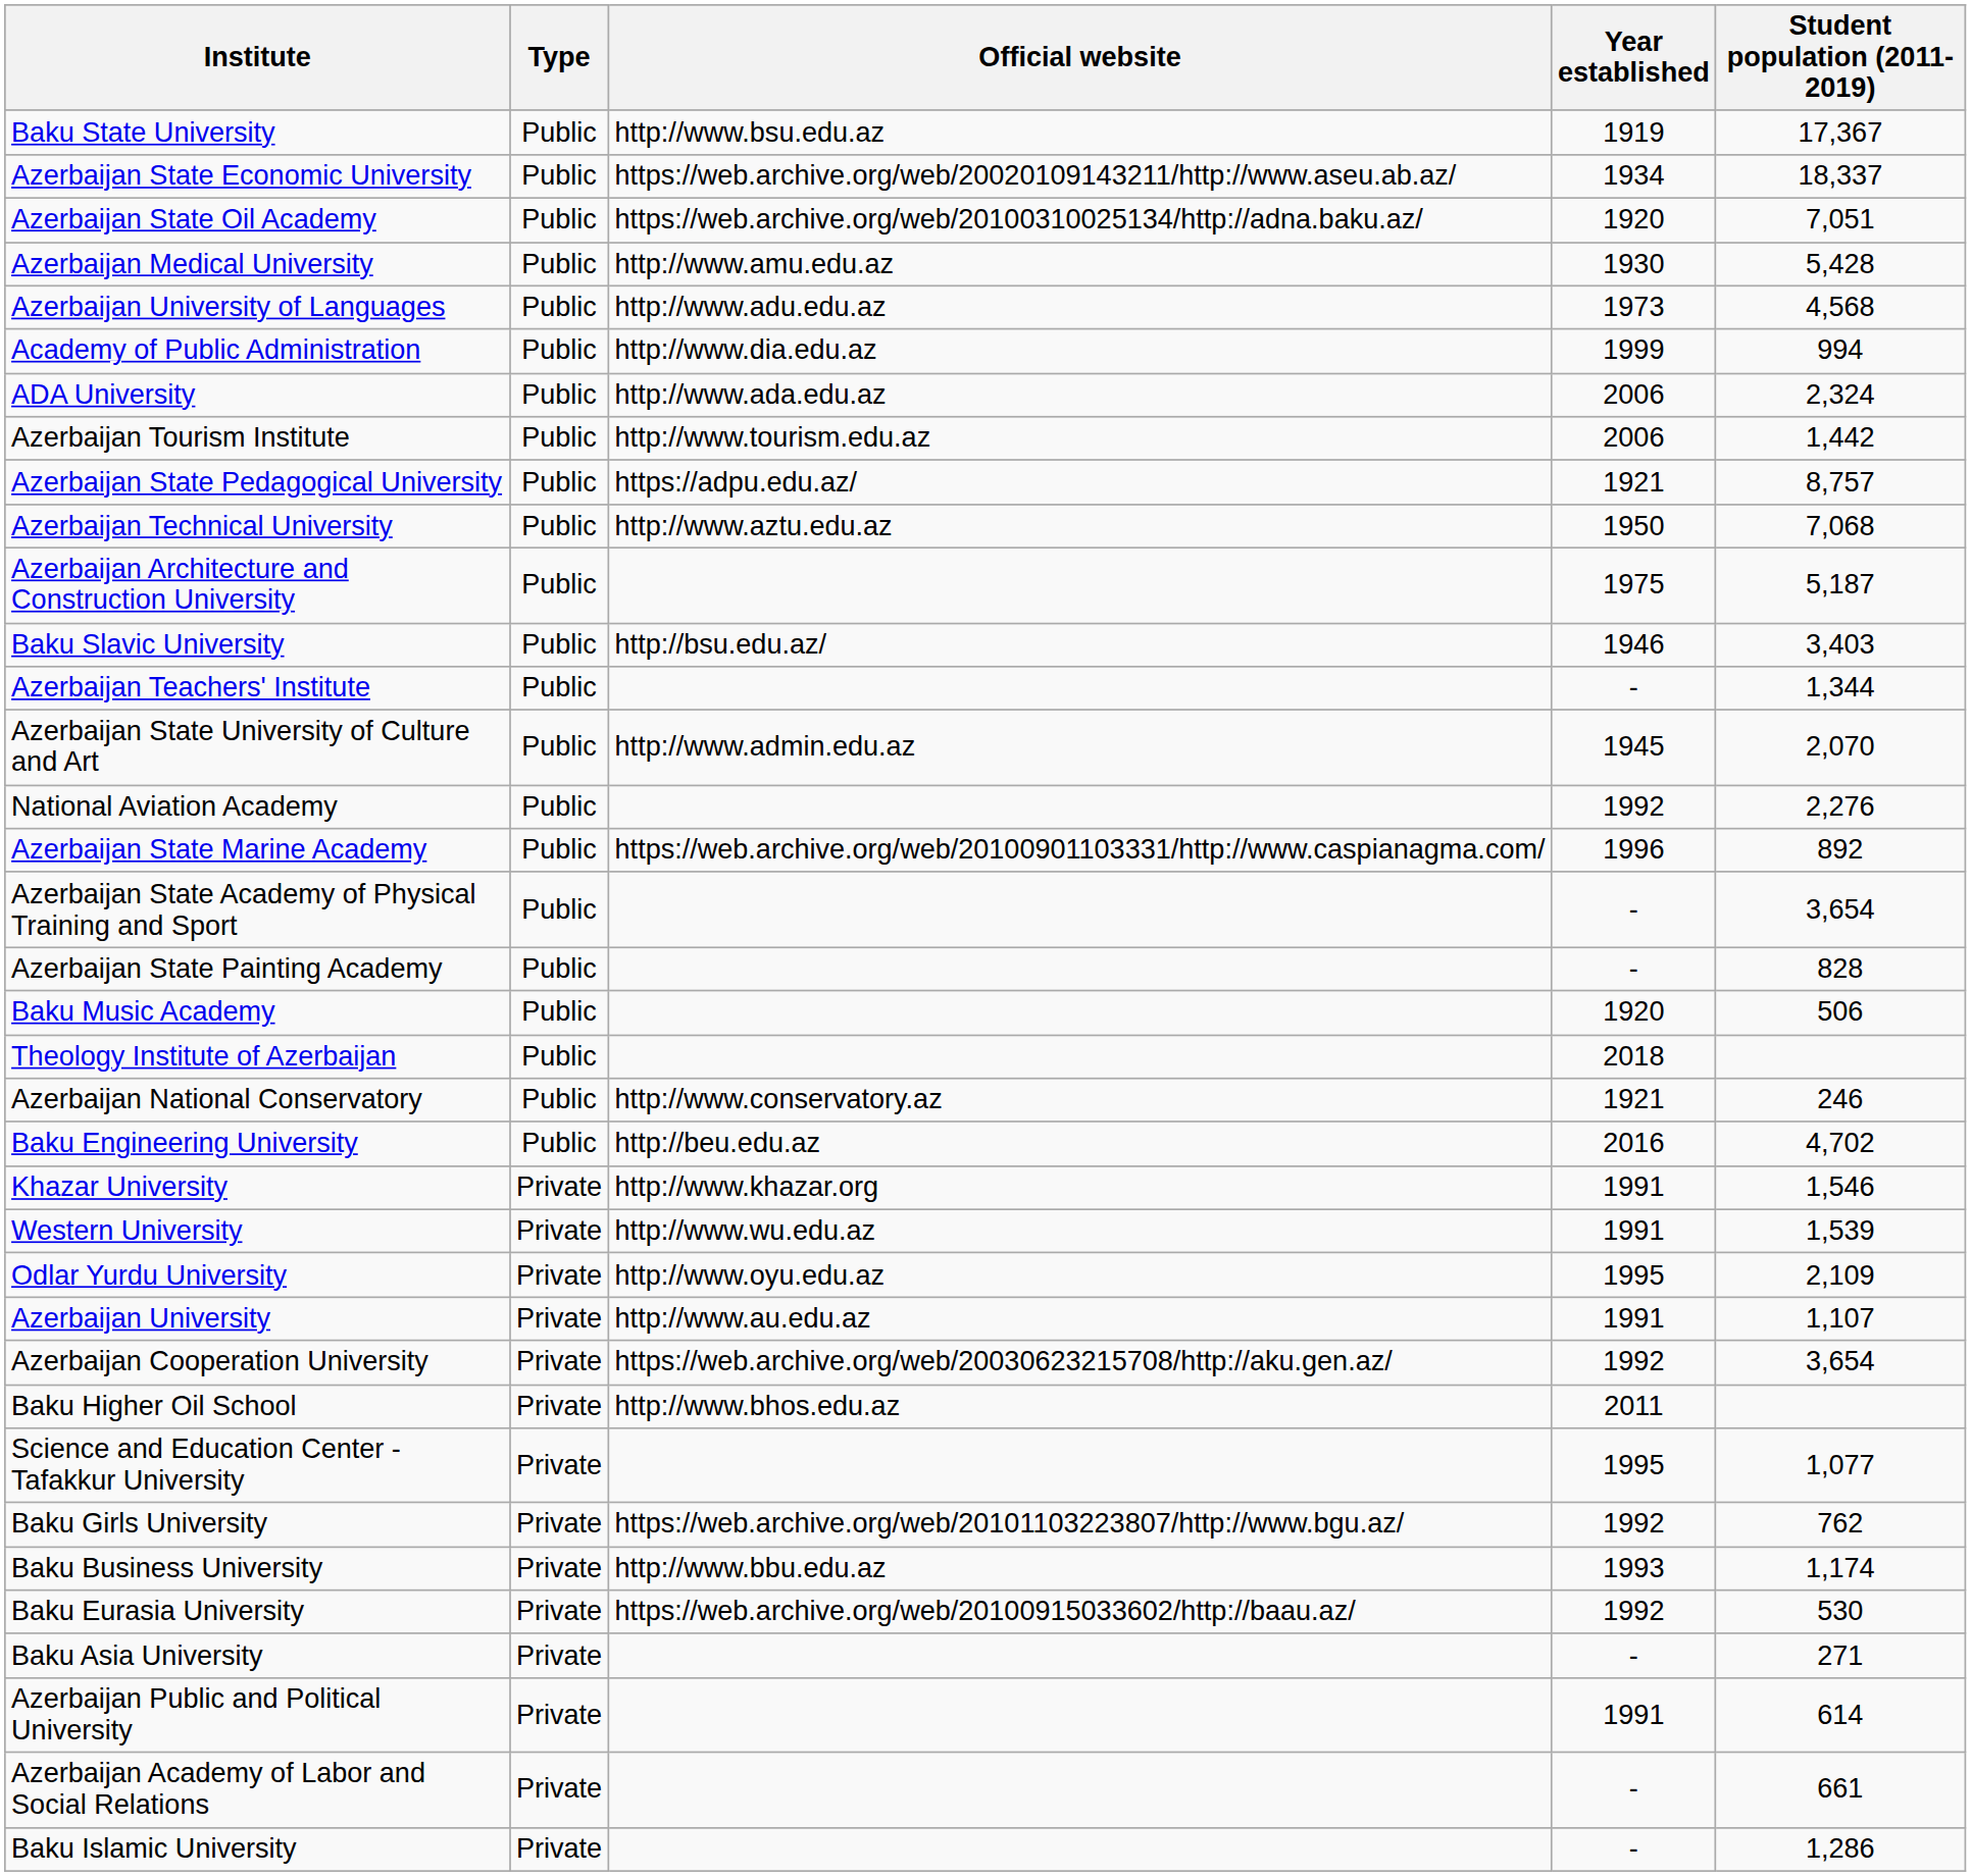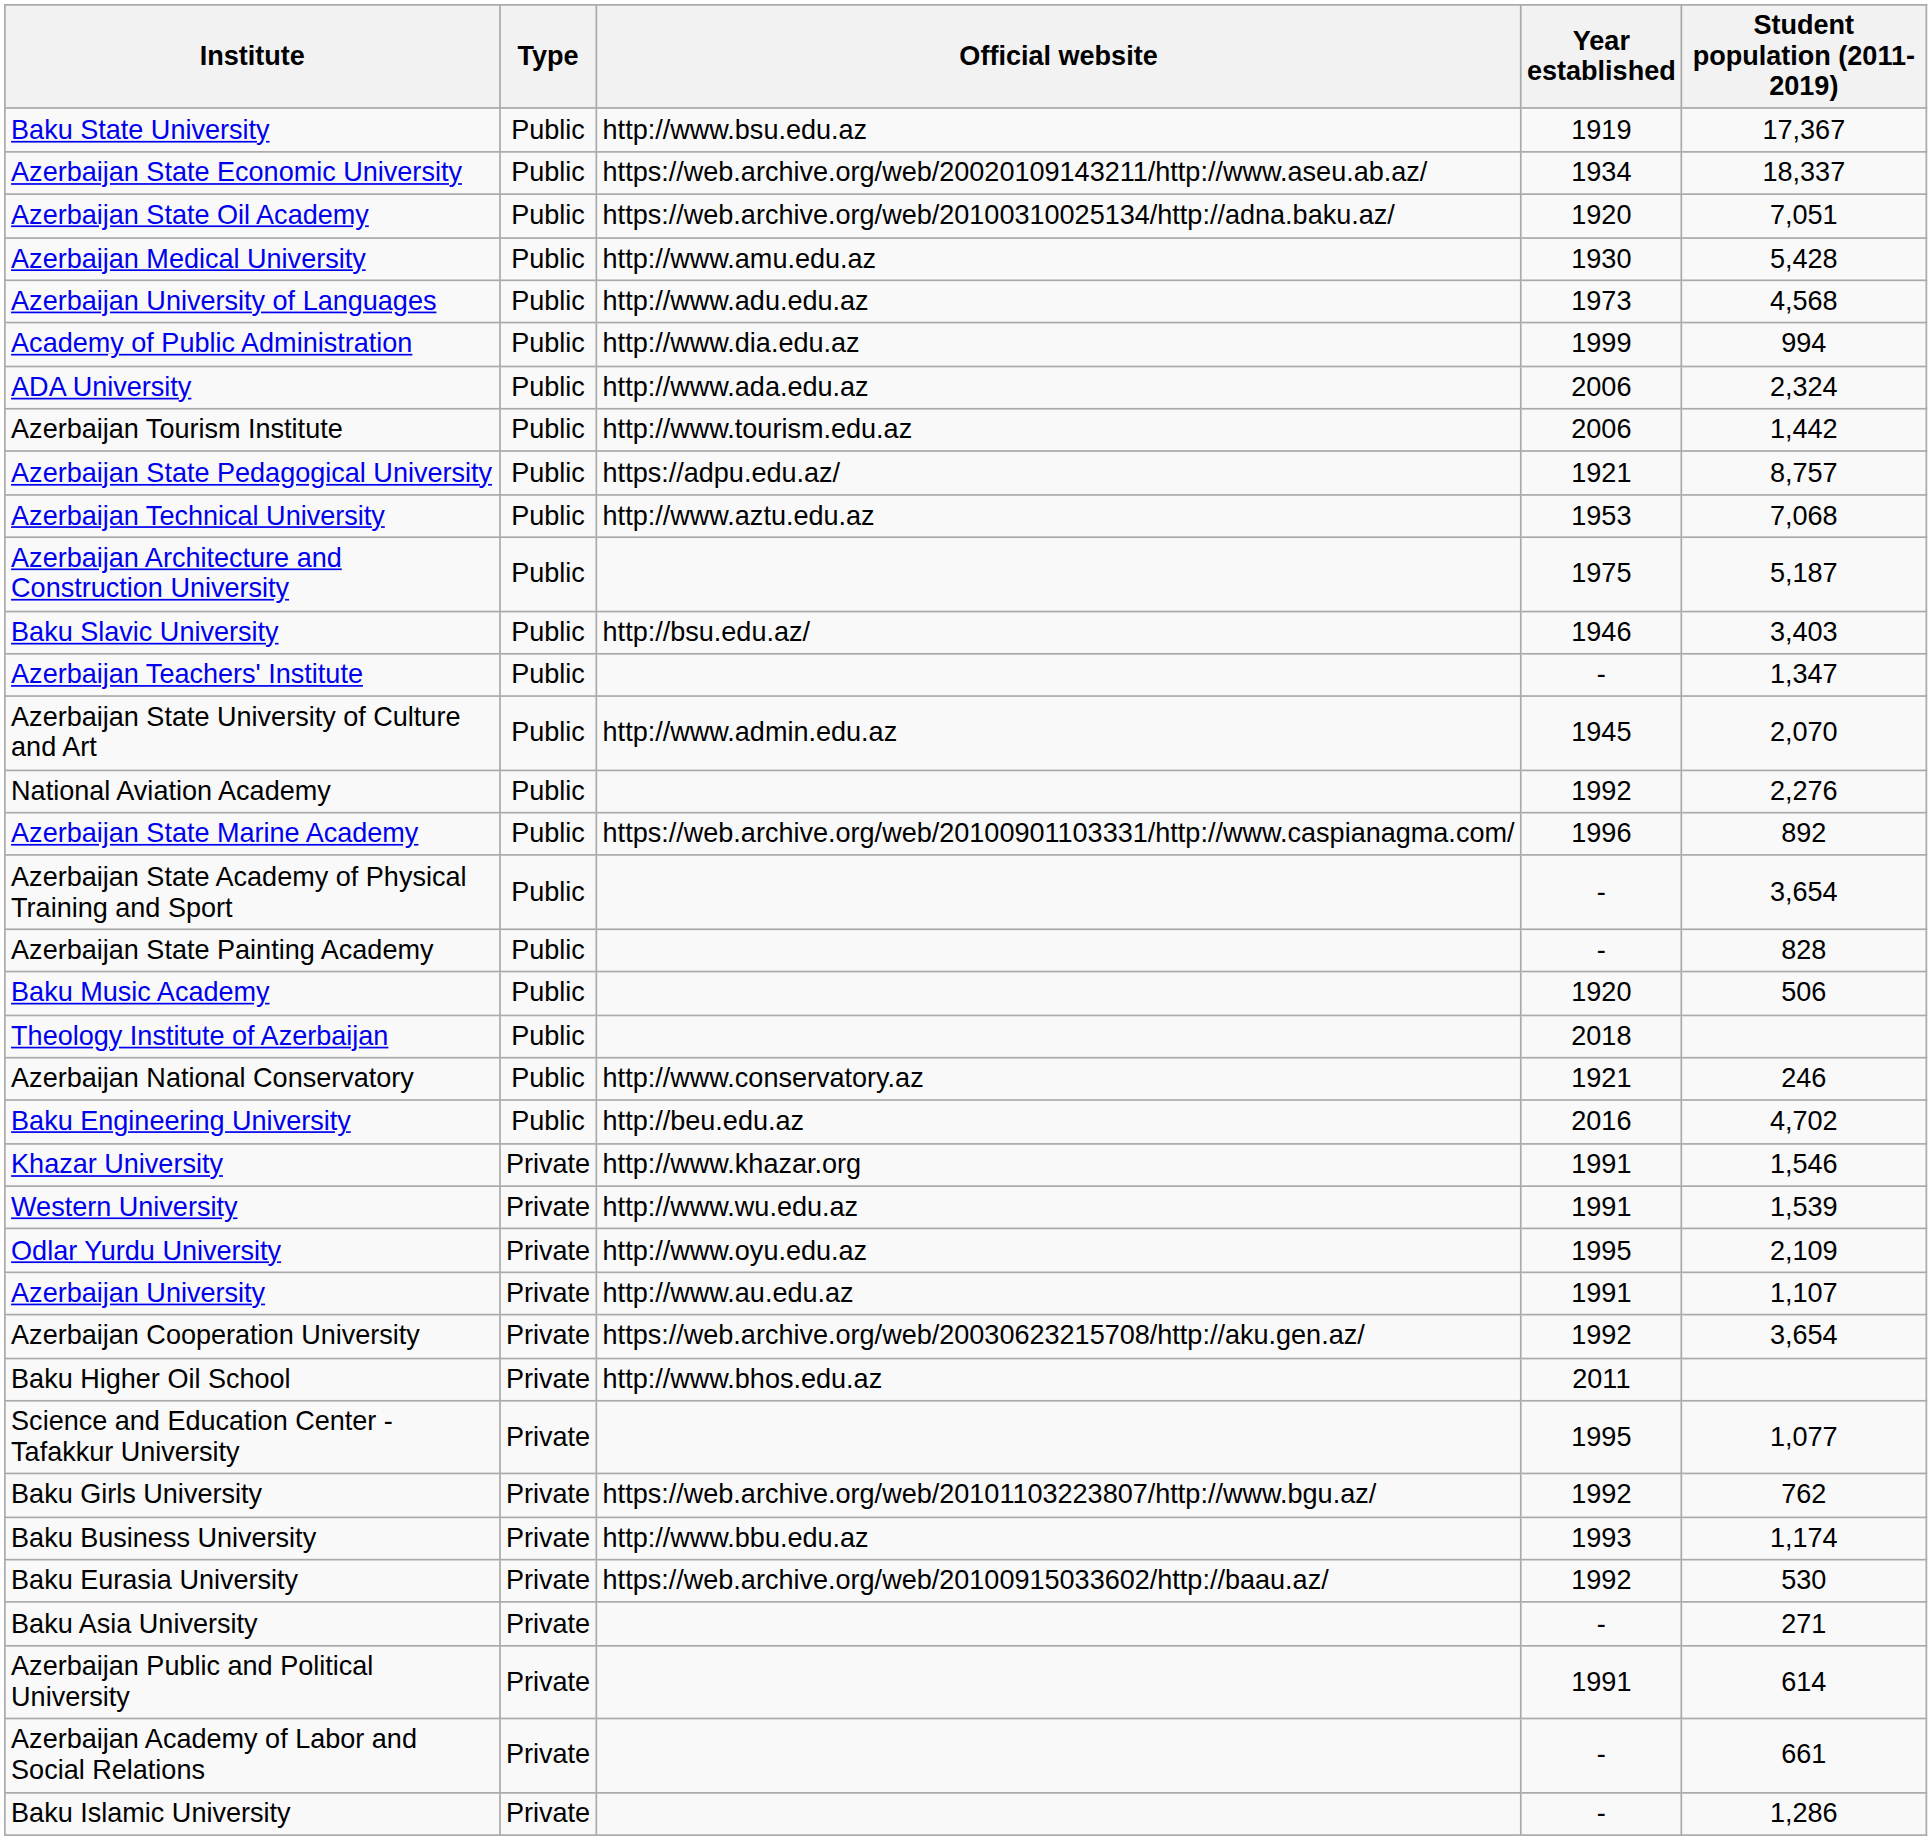Azerbaijan Technical University | Year established: 1950 -> 1953
Azerbaijan Teachers' Institute | Student population (2011-2019): 1,344 -> 1,347
